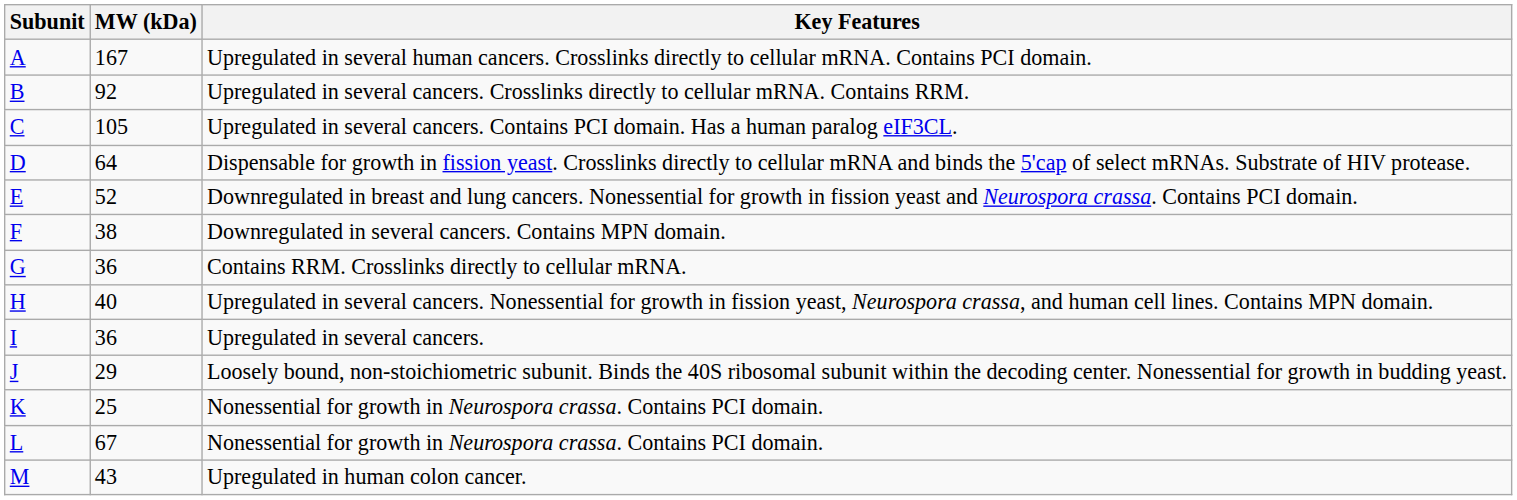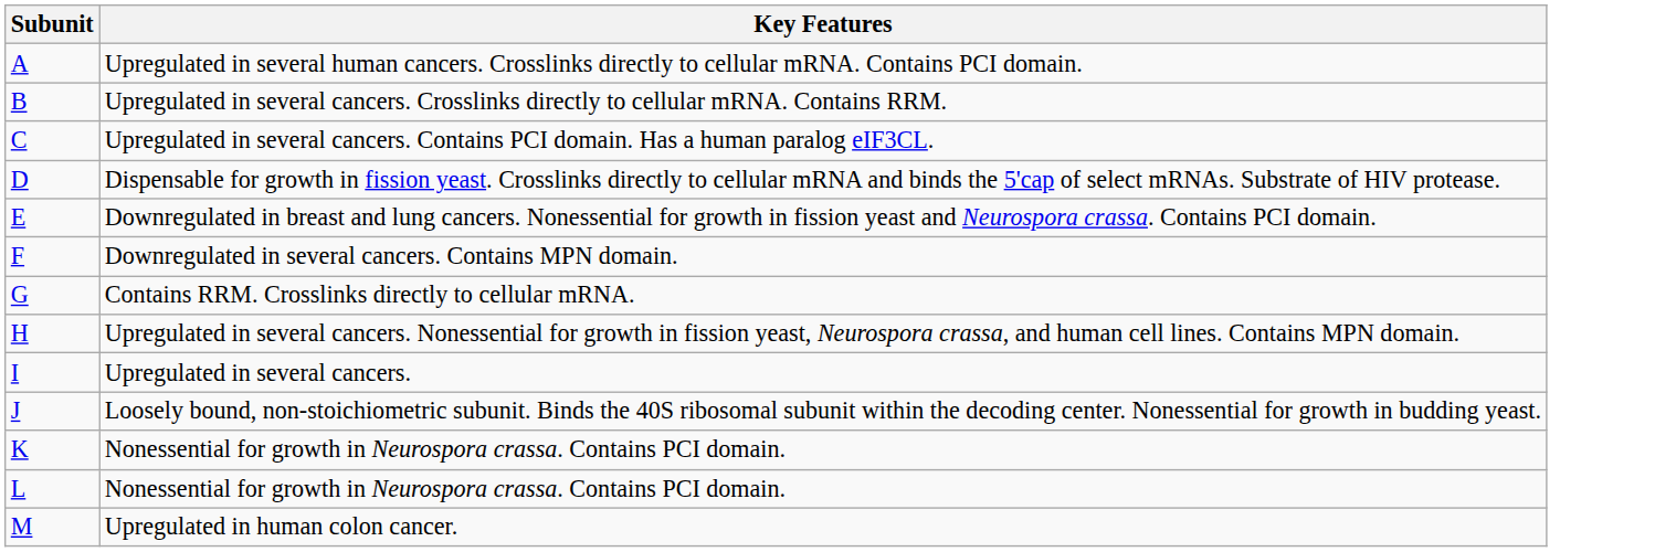- column: MW (kDa) | 167 | 92 | 105 | 64 | 52 | 38 | 36 | 40 | 36 | 29 | 25 | 67 | 43
